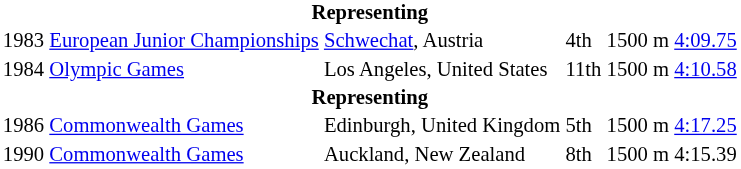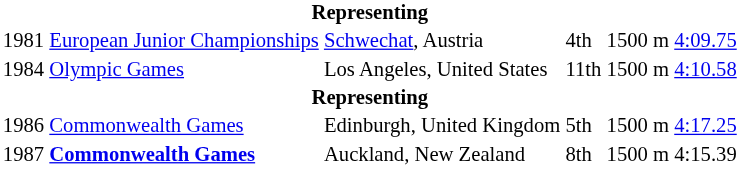Schwechat, Austria | column 1: 1983 -> 1981
Auckland, New Zealand | column 1: 1990 -> 1987
Auckland, New Zealand | column 2: normal -> bold
